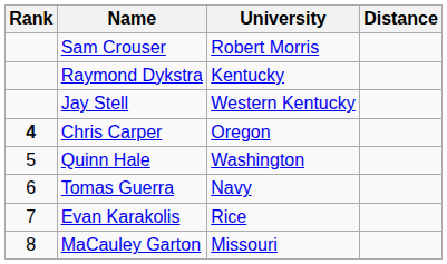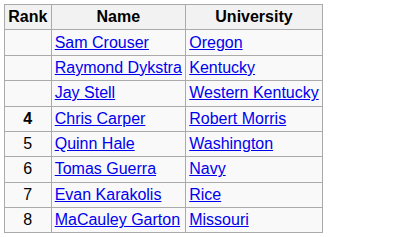- column: Distance
Sam Crouser | University: Robert Morris -> Oregon
Chris Carper | University: Oregon -> Robert Morris
